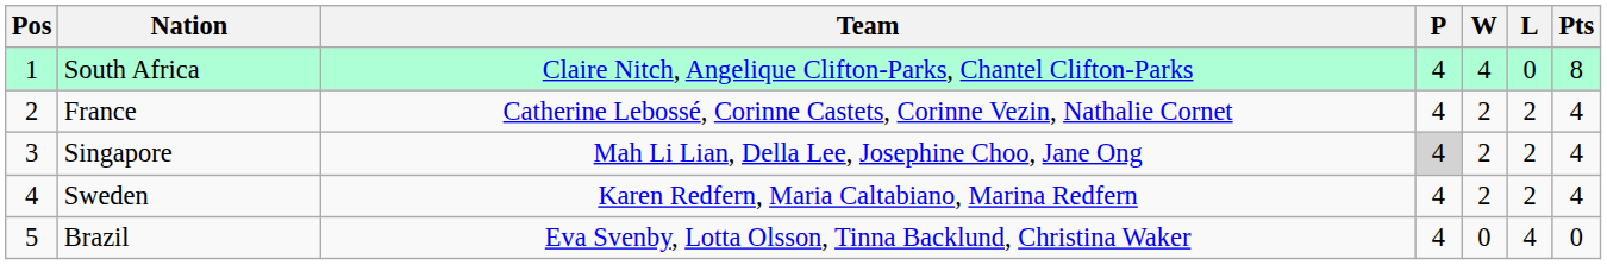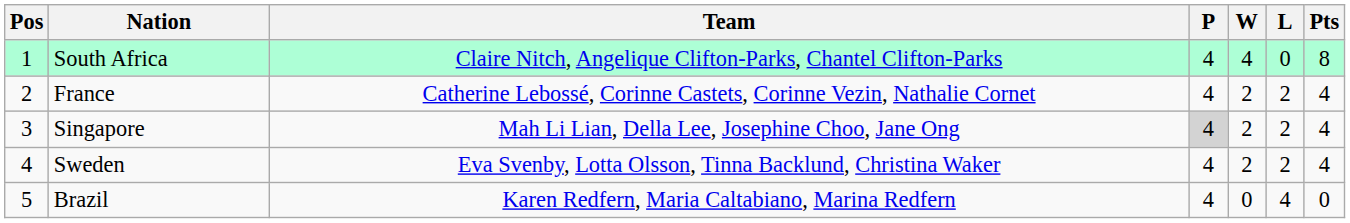Sweden | Team: Karen Redfern, Maria Caltabiano, Marina Redfern -> Eva Svenby, Lotta Olsson, Tinna Backlund, Christina Waker
Brazil | Team: Eva Svenby, Lotta Olsson, Tinna Backlund, Christina Waker -> Karen Redfern, Maria Caltabiano, Marina Redfern
